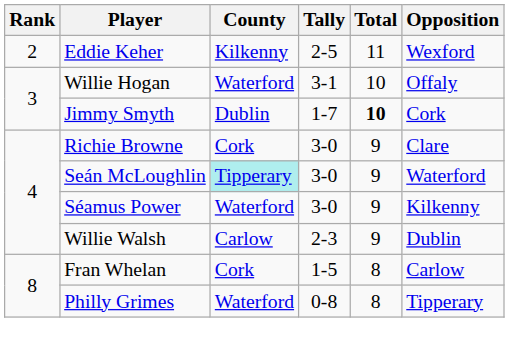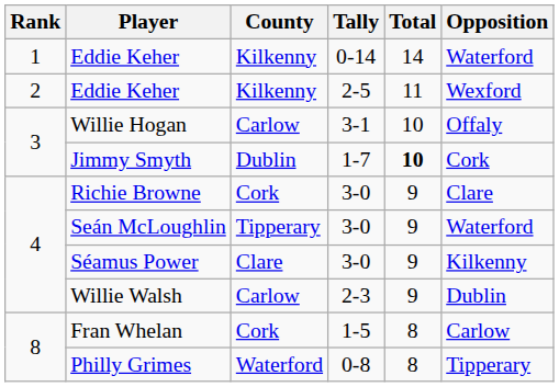+ row: 1 | Eddie Keher | Kilkenny | 0-14 | 14 | Waterford
Willie Hogan | County: Waterford -> Carlow
Seán McLoughlin | County: paleturquoise background -> no background
Séamus Power | County: Waterford -> Clare
